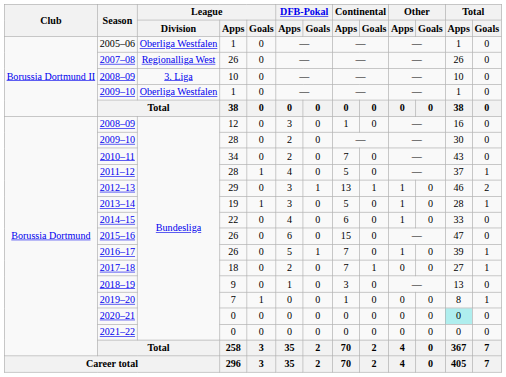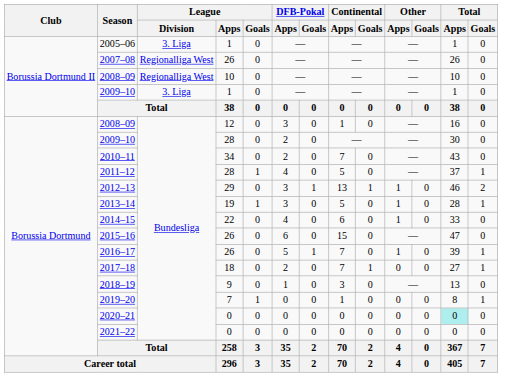2005–06 | League / Division: Oberliga Westfalen -> 3. Liga
2008–09 / 10 | League / Division: 3. Liga -> Regionalliga West
2009–10 / 1 | League / Division: Oberliga Westfalen -> 3. Liga
